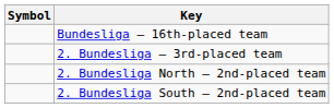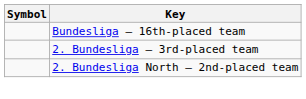- row: 2. Bundesliga South – 2nd-placed team
